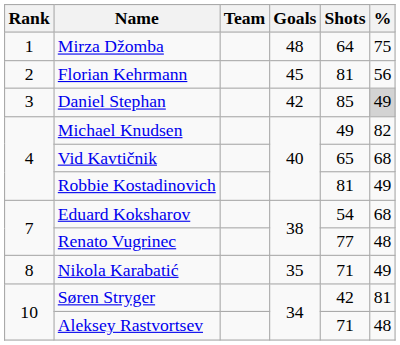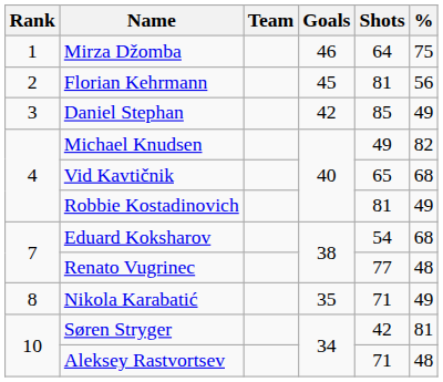Mirza Džomba | Goals: 48 -> 46
Daniel Stephan | %: lightgrey background -> no background
